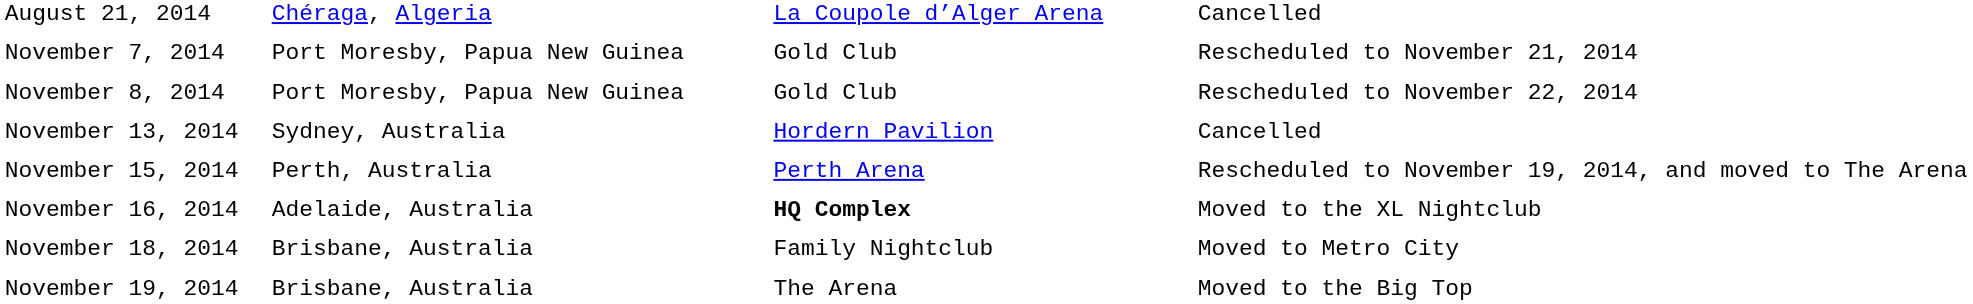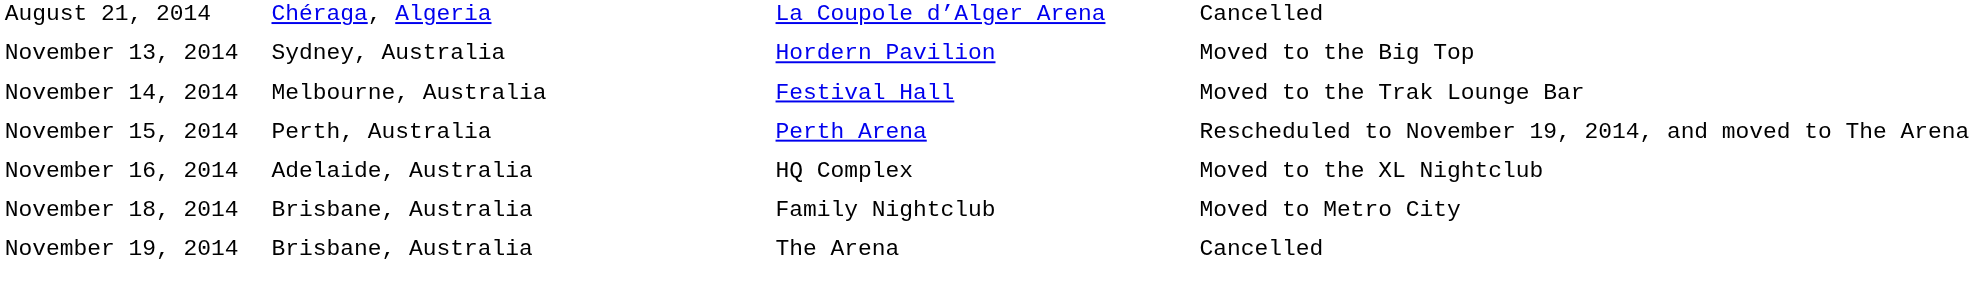- row: November 7, 2014 | Port Moresby, Papua New Guinea | Gold Club | Rescheduled to November 21, 2014
- row: November 8, 2014 | Port Moresby, Papua New Guinea | Gold Club | Rescheduled to November 22, 2014
November 13, 2014 | column 4: Cancelled -> Moved to the Big Top
+ row: November 14, 2014 | Melbourne, Australia | Festival Hall | Moved to the Trak Lounge Bar
November 16, 2014 | column 3: bold -> normal
November 19, 2014 | column 4: Moved to the Big Top -> Cancelled
